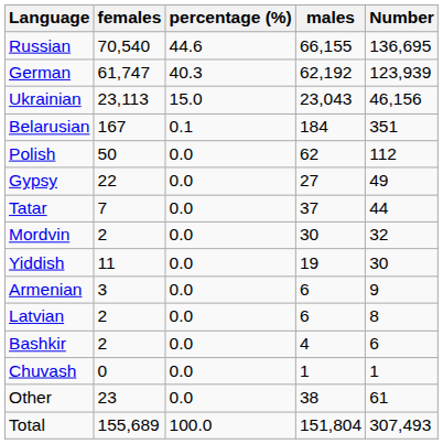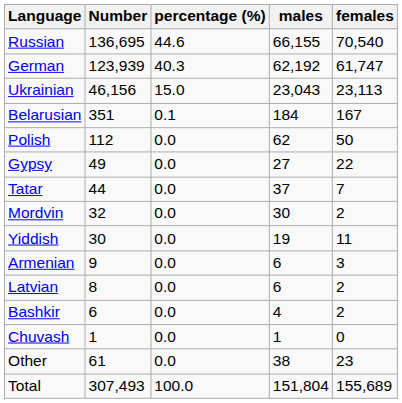columns swapped: Number <-> females
